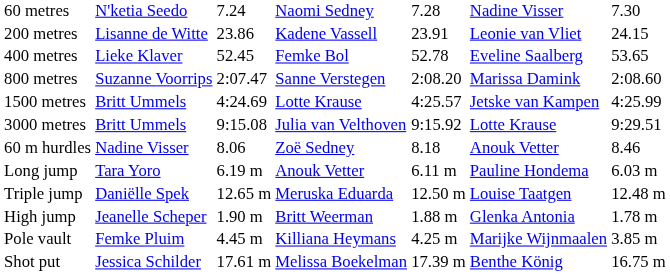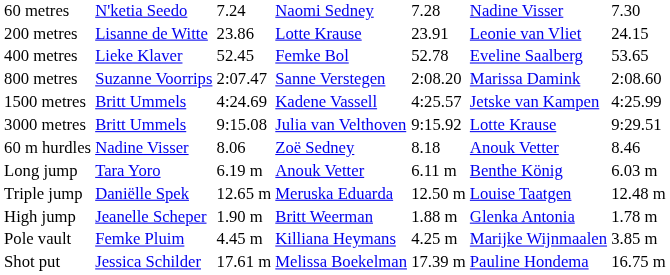200 metres | column 4: Kadene Vassell -> Lotte Krause
1500 metres | column 4: Lotte Krause -> Kadene Vassell
Long jump | column 6: Pauline Hondema -> Benthe König
Shot put | column 6: Benthe König -> Pauline Hondema
